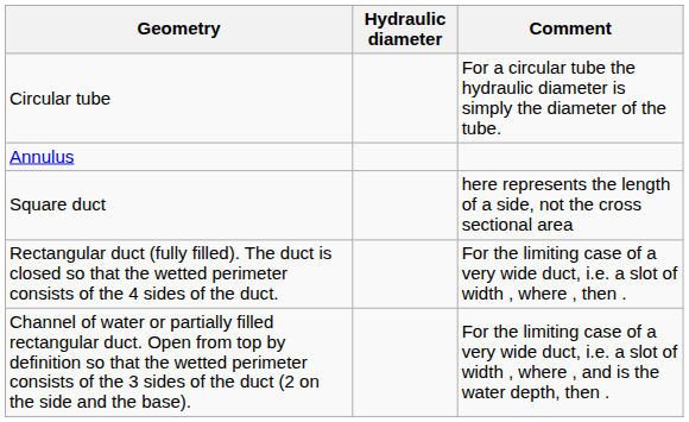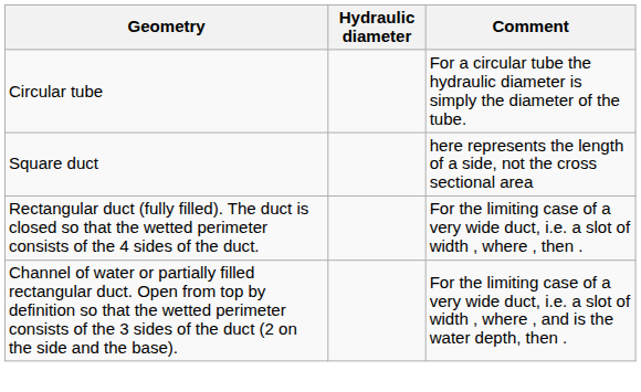- row: Annulus
